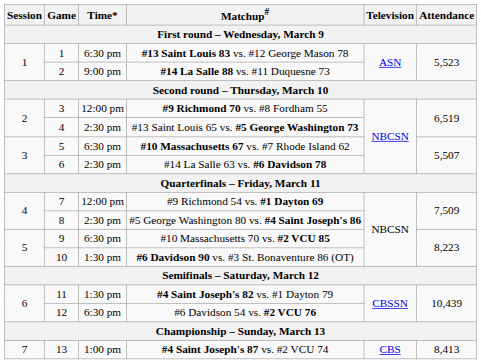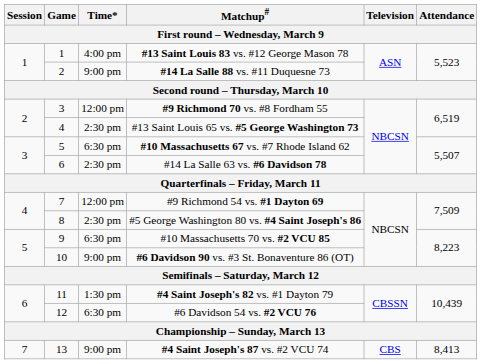#13 Saint Louis 83 vs. #12 George Mason 78 | Time*: 6:30 pm -> 4:00 pm
#6 Davidson 90 vs. #3 St. Bonaventure 86 (OT) | Time*: 1:30 pm -> 9:00 pm
#4 Saint Joseph's 87 vs. #2 VCU 74 | Time*: 1:00 pm -> 9:00 pm
